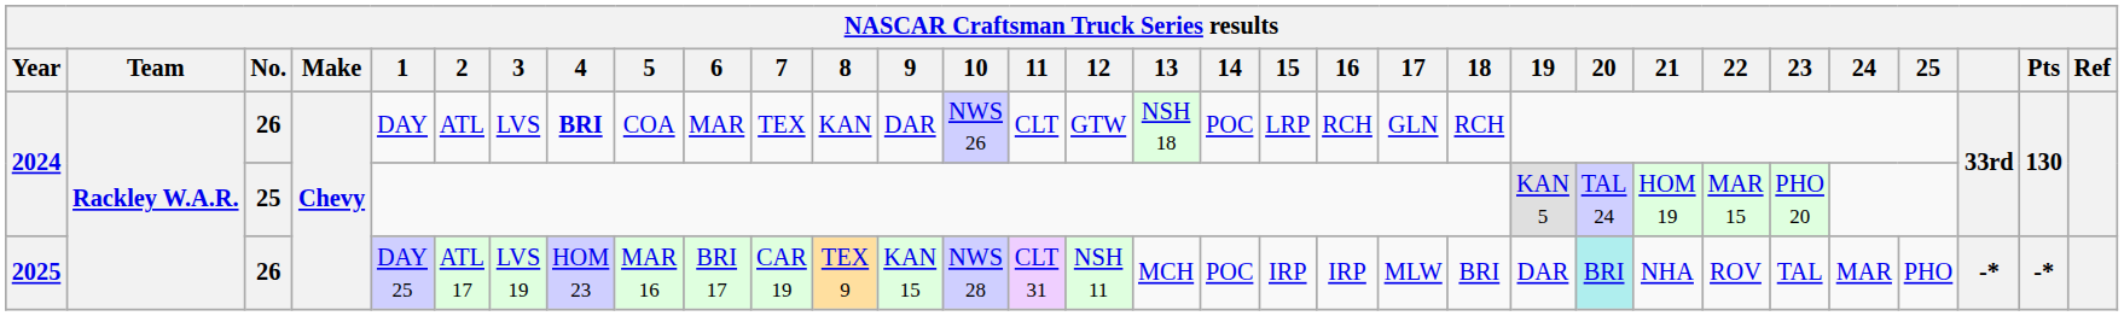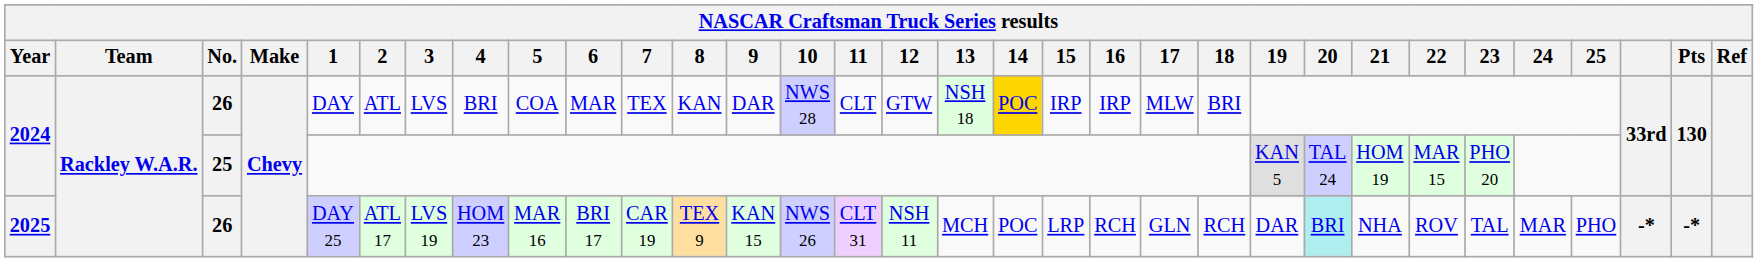2024 / 26 | 4: bold -> normal
2024 / 26 | 10: NWS 26 -> NWS 28
2024 / 26 | 14: no background -> gold background
2024 / 26 | 15: LRP -> IRP
2024 / 26 | 16: RCH -> IRP
2024 / 26 | 17: GLN -> MLW
2024 / 26 | 18: RCH -> BRI
2025 | 10: NWS 28 -> NWS 26
2025 | 15: IRP -> LRP
2025 | 16: IRP -> RCH
2025 | 17: MLW -> GLN
2025 | 18: BRI -> RCH
